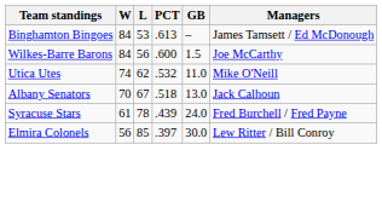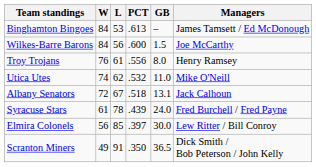+ row: Troy Trojans | 76 | 61 | .556 | 8.0 | Henry Ramsey
Albany Senators | W: 70 -> 72
Albany Senators | GB: 13.0 -> 13.1
+ row: Scranton Miners | 49 | 91 | .350 | 36.5 | Dick Smith / Bob Peterson / John Kelly
